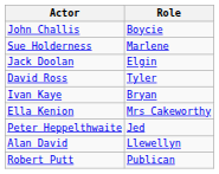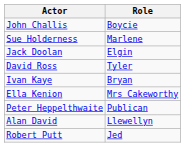Peter Heppelthwaite | Role: Jed -> Publican
Robert Putt | Role: Publican -> Jed
